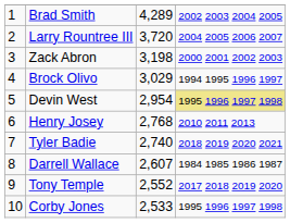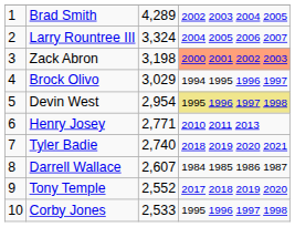Larry Rountree III | column 3: 3,720 -> 3,324
Zack Abron | column 4: no background -> lightsalmon background
Henry Josey | column 3: 2,768 -> 2,771
